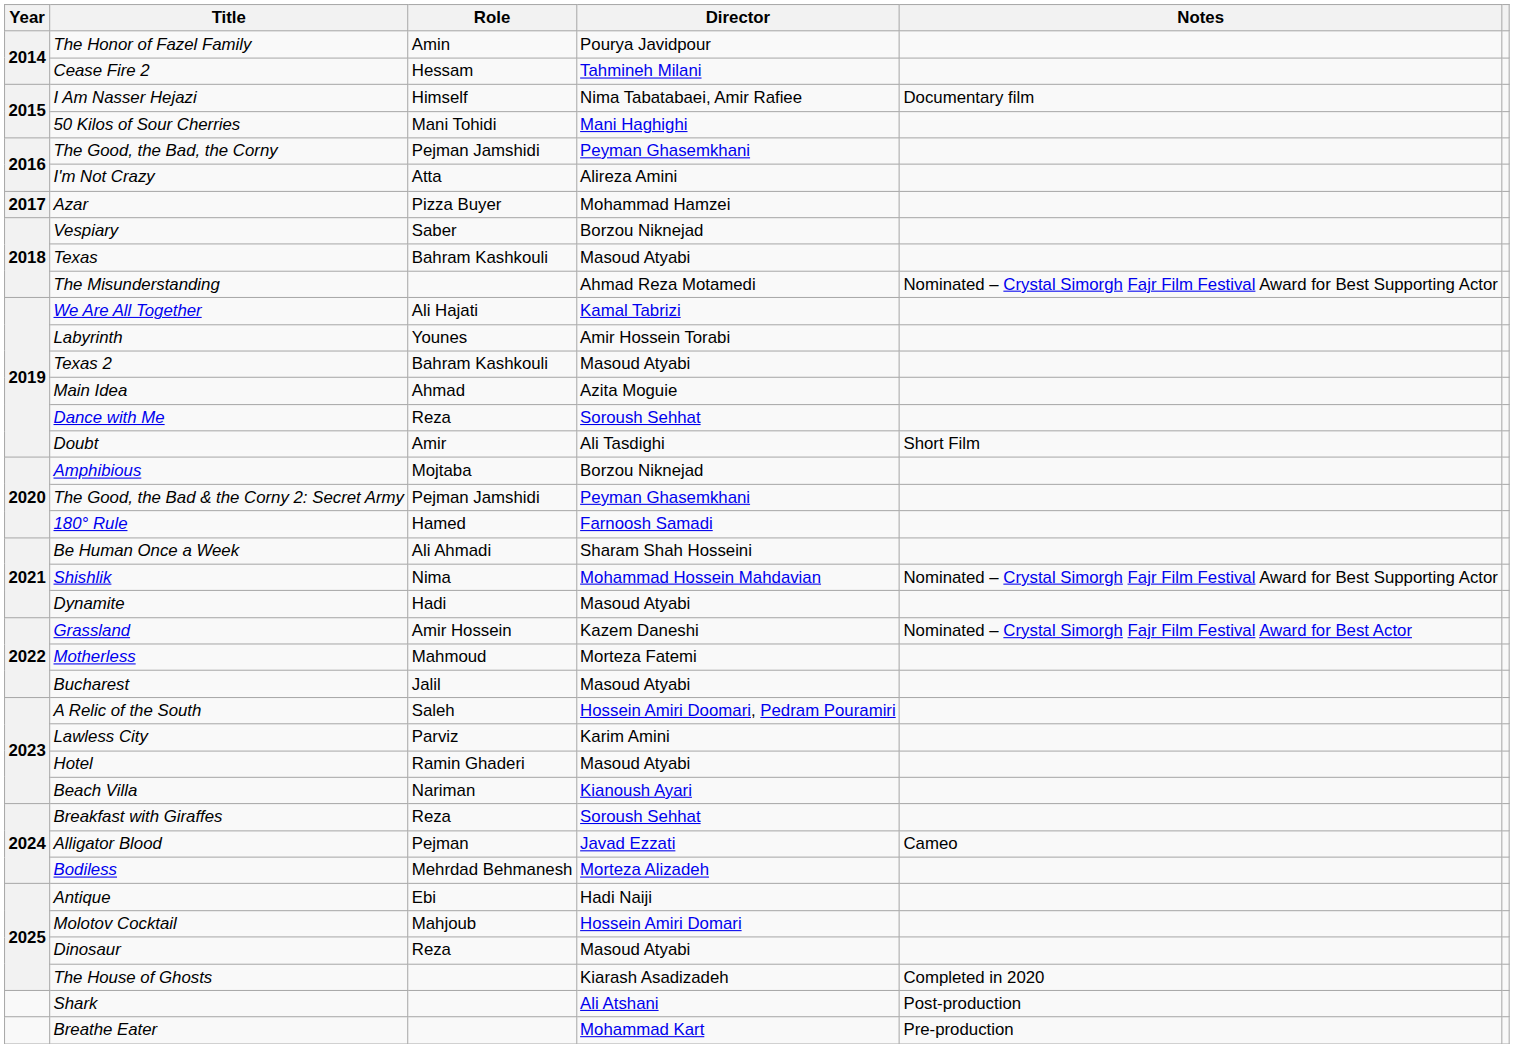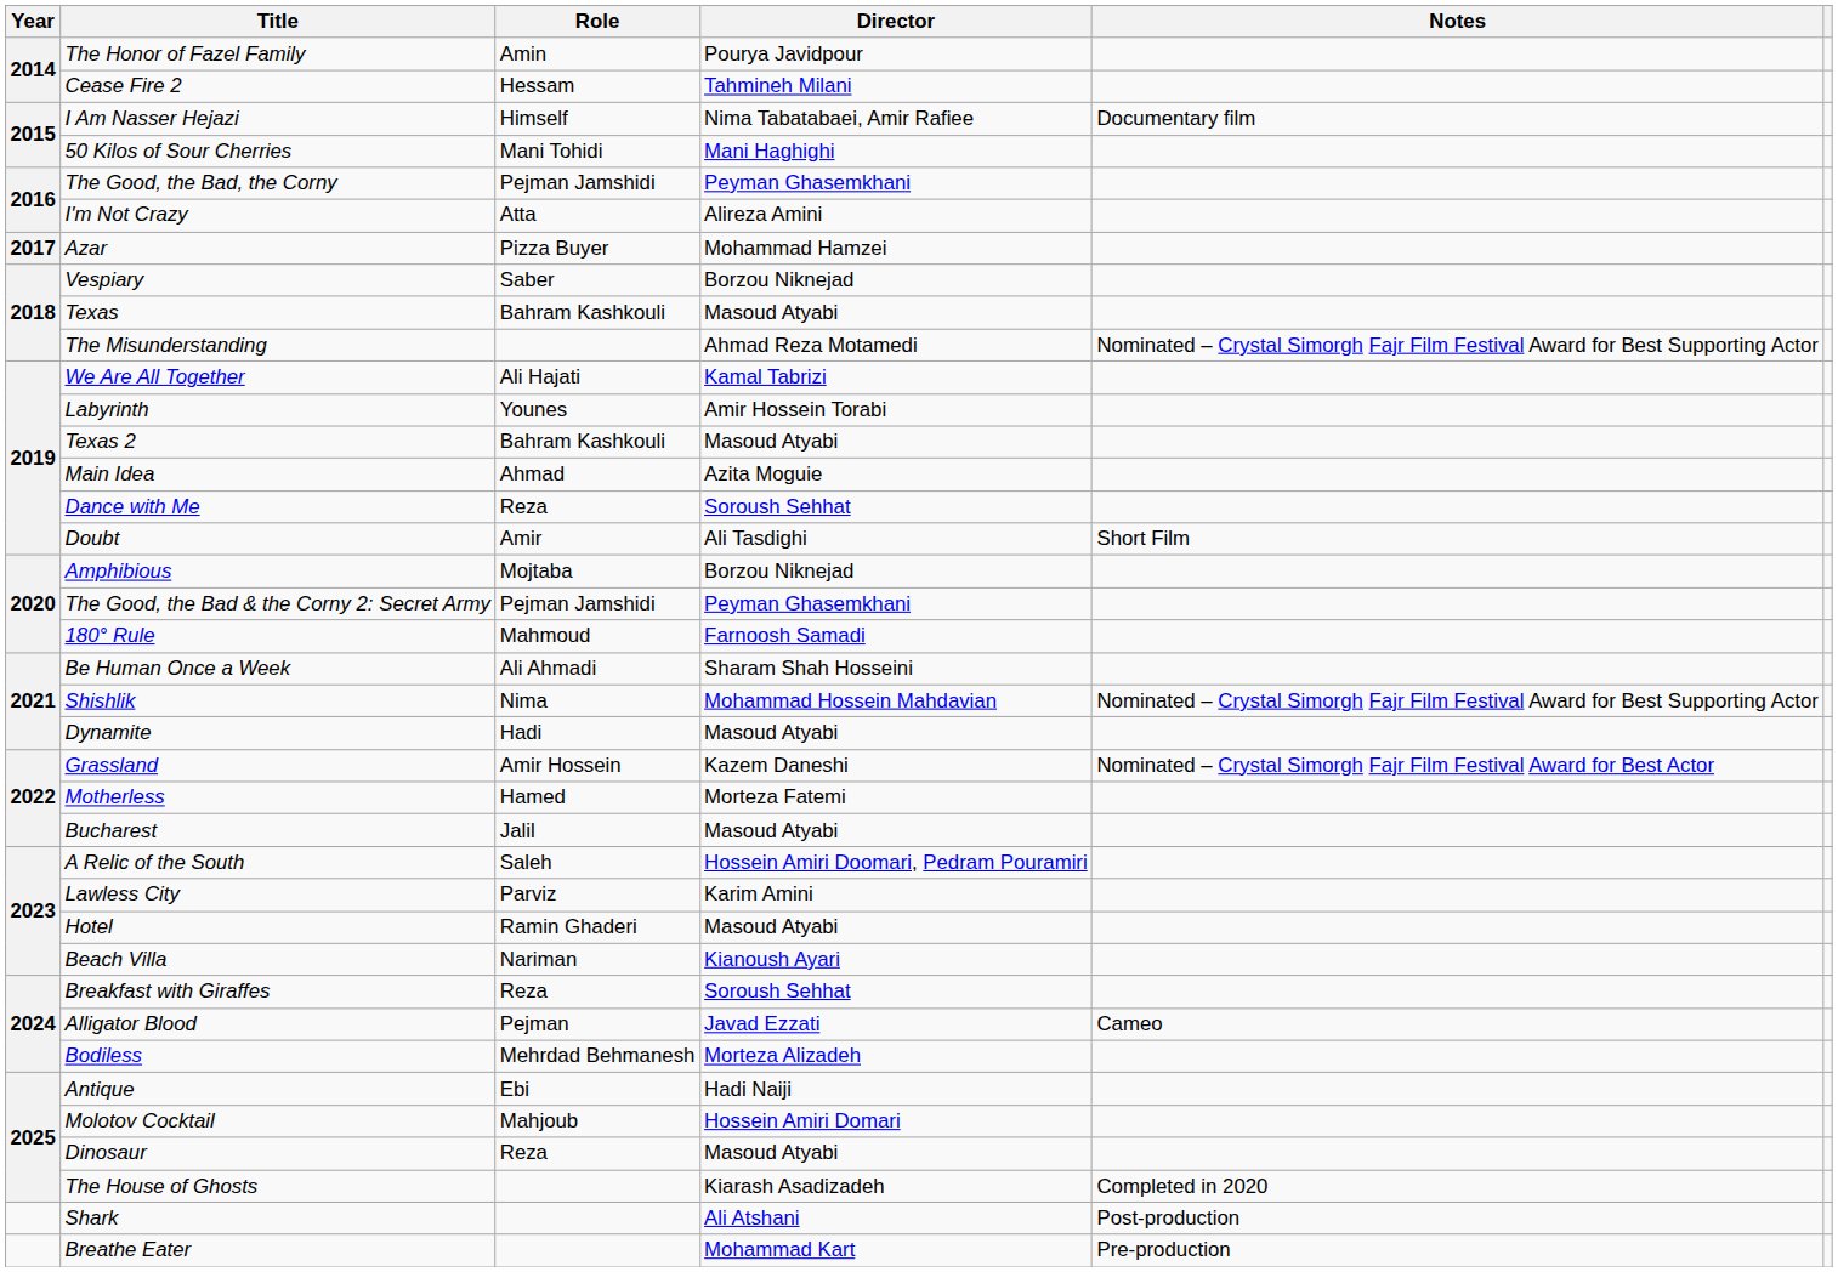180° Rule | Role: Hamed -> Mahmoud
Motherless | Role: Mahmoud -> Hamed
